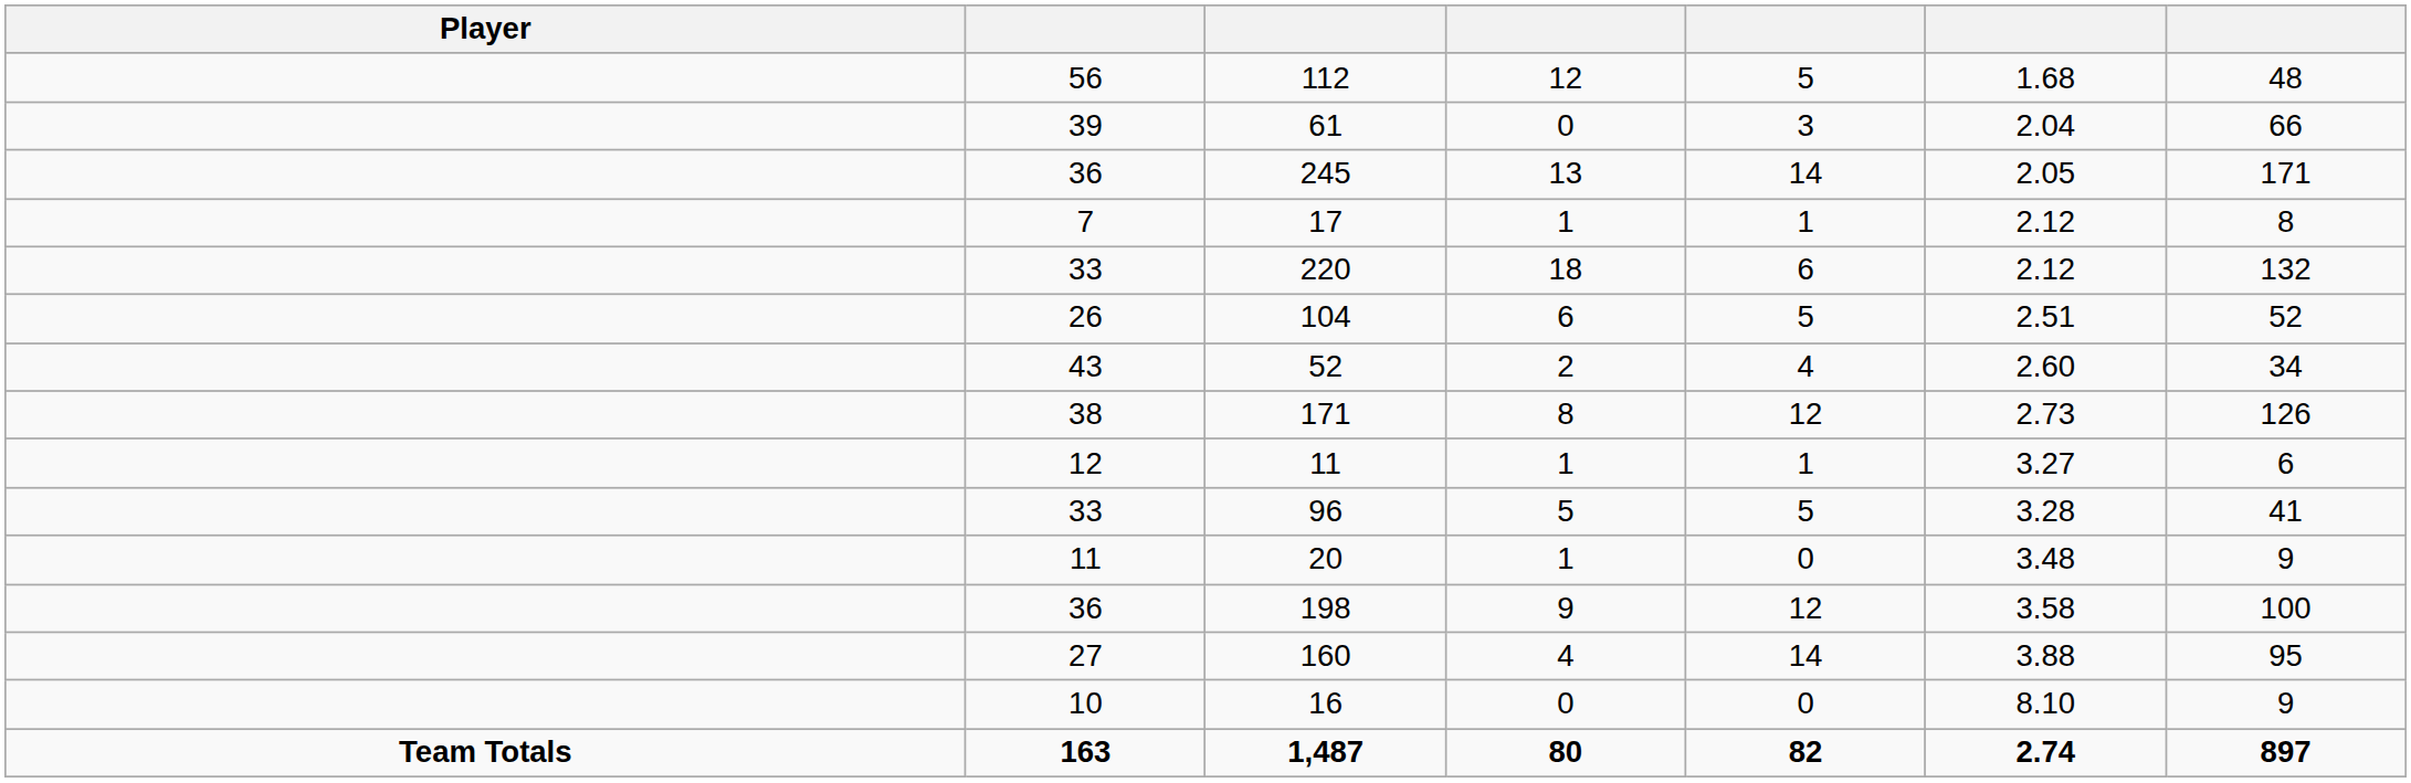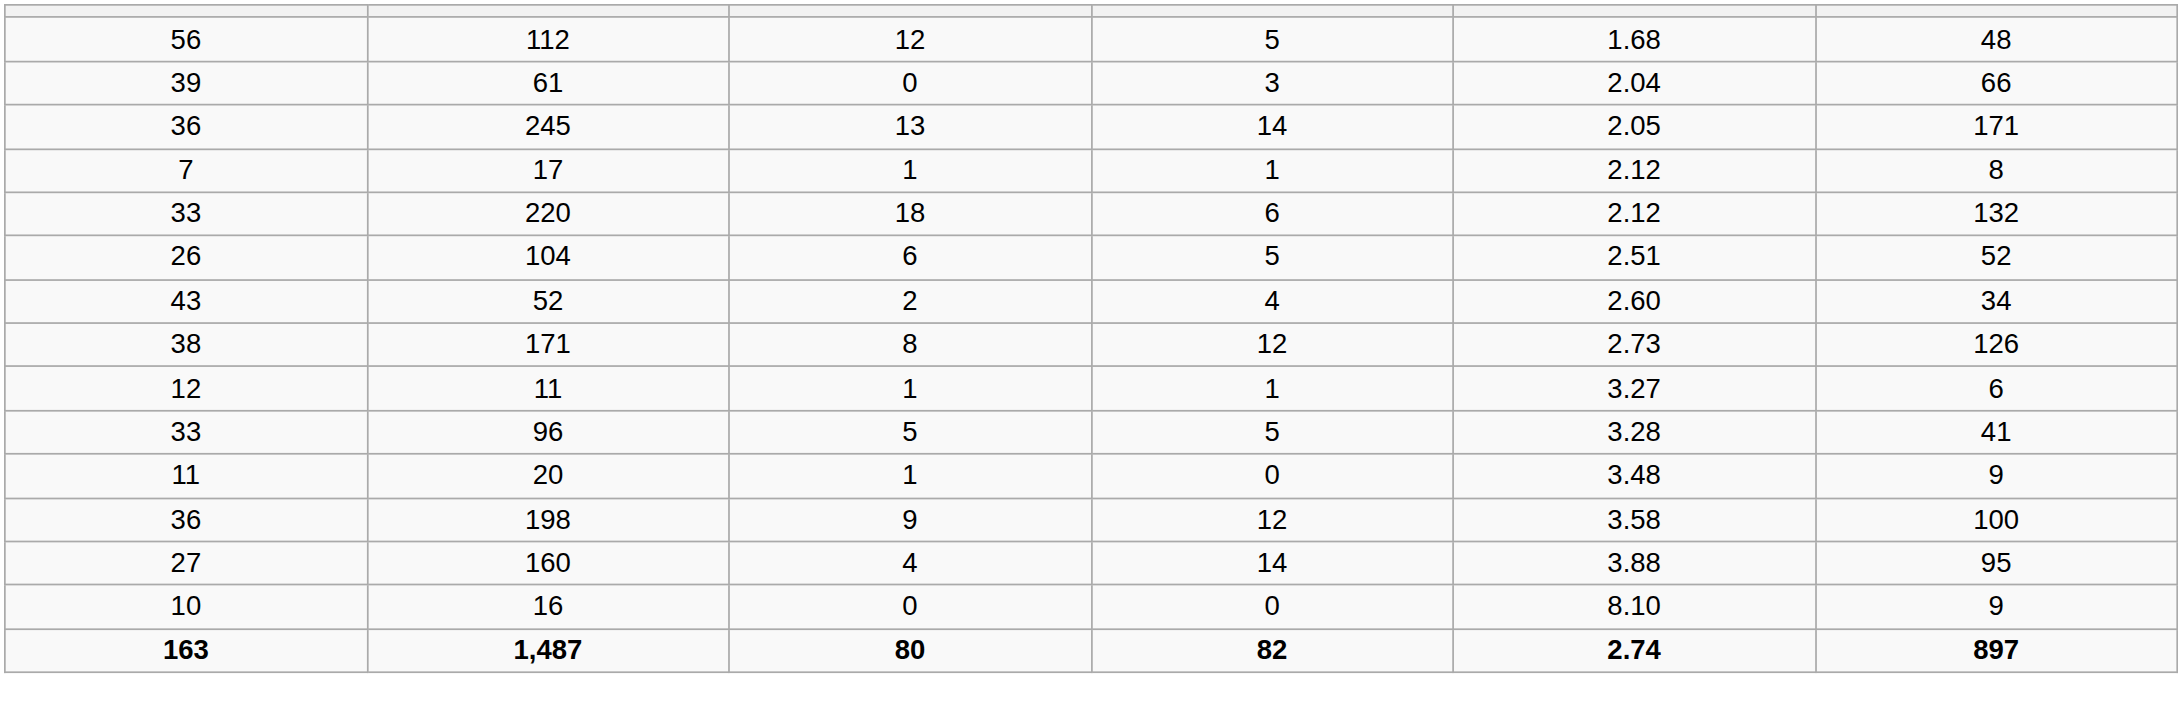- column: Player | Team Totals
